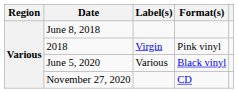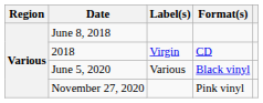2018 | Format(s): Pink vinyl -> CD
November 27, 2020 | Format(s): CD -> Pink vinyl
